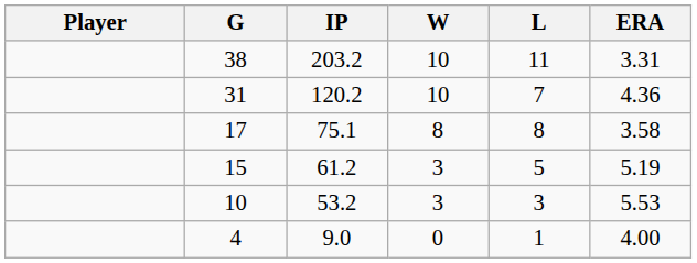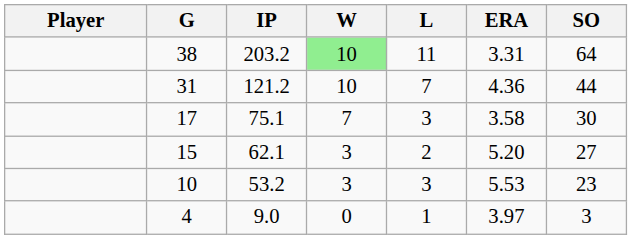+ column: SO | 64 | 44 | 30 | 27 | 23 | 3
38 | W: no background -> lightgreen background
31 | IP: 120.2 -> 121.2
17 | W: 8 -> 7
17 | L: 8 -> 3
15 | IP: 61.2 -> 62.1
15 | L: 5 -> 2
15 | ERA: 5.19 -> 5.20
4 | ERA: 4.00 -> 3.97
